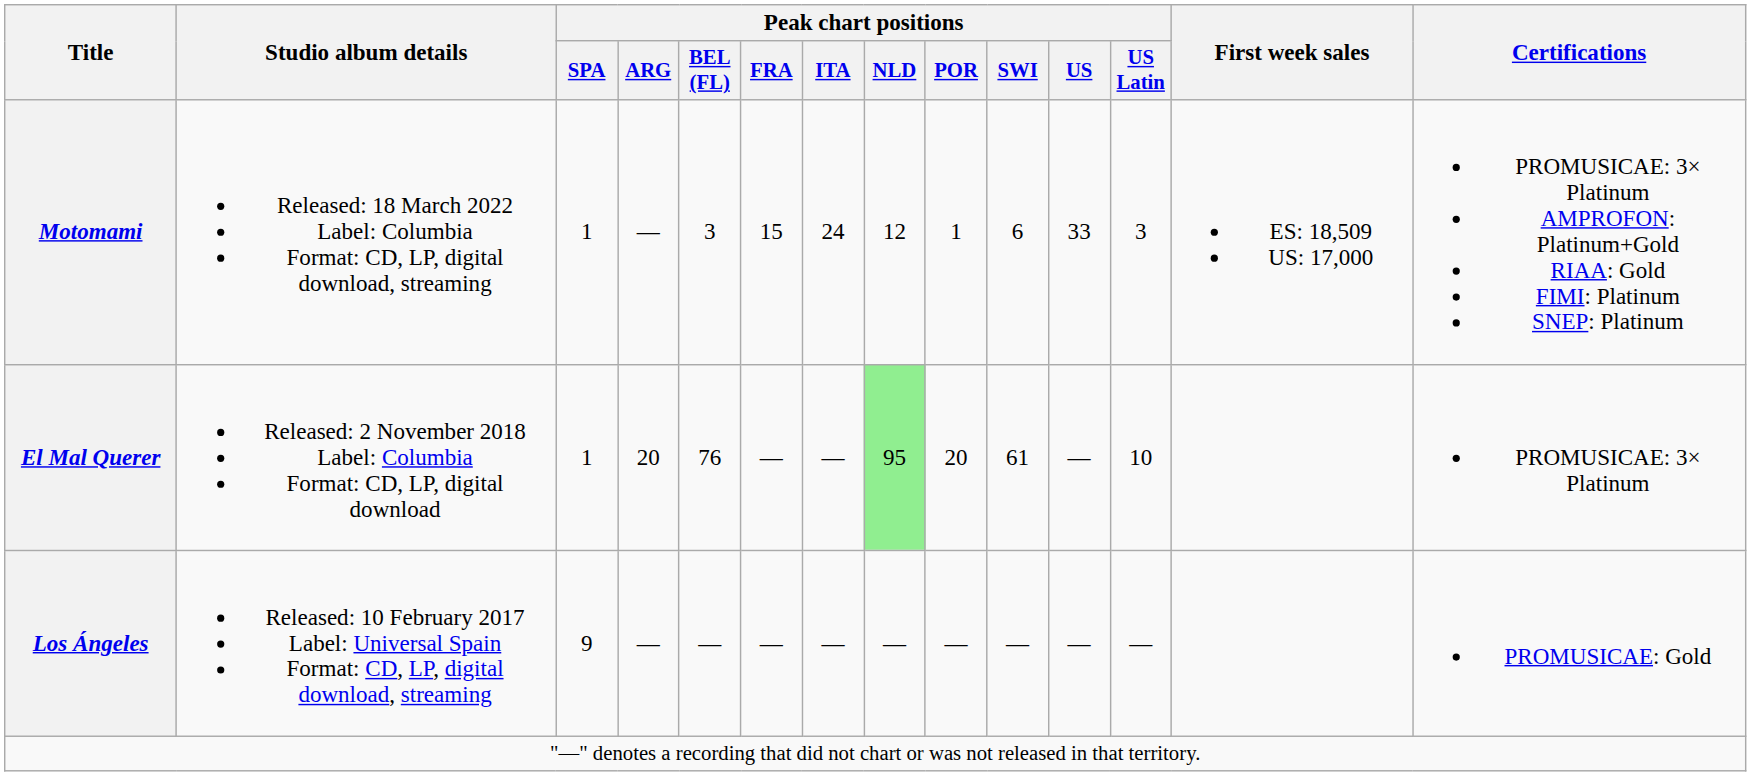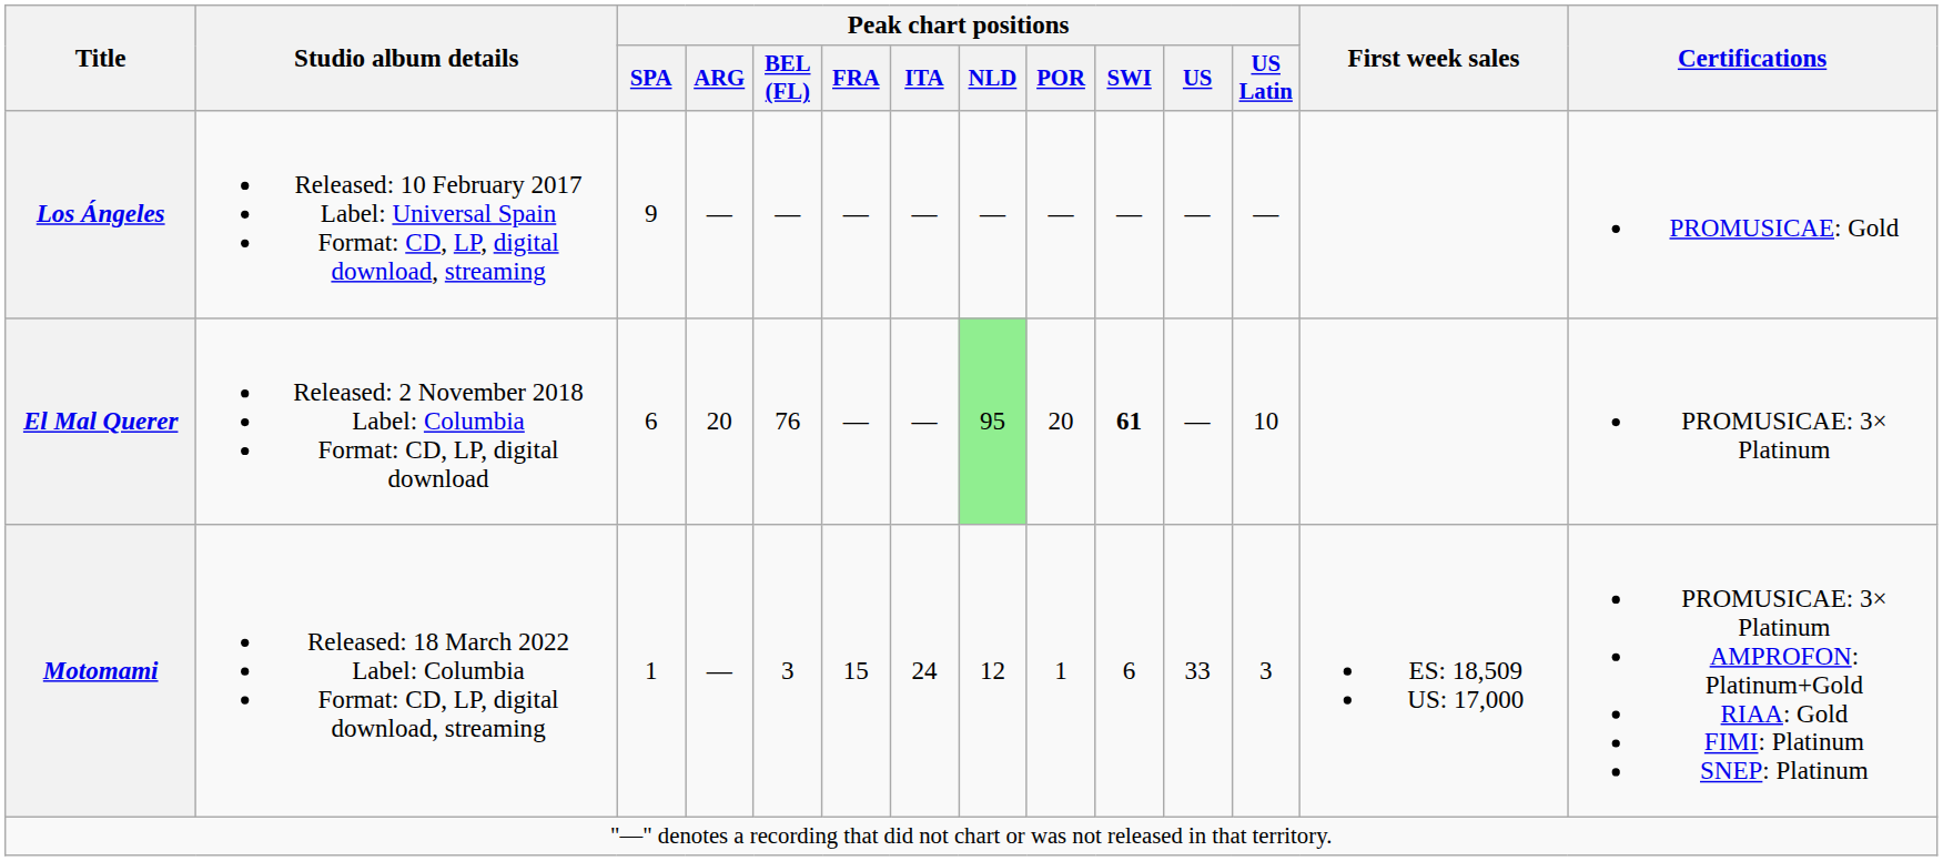rows swapped: Los Ángeles <-> Motomami
El Mal Querer | Peak chart positions / SPA: 1 -> 6
El Mal Querer | Peak chart positions / SWI: normal -> bold
